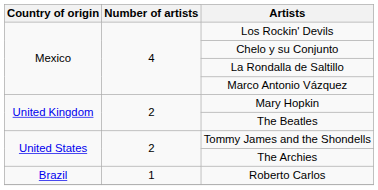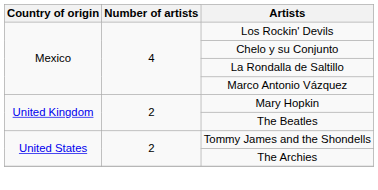- row: Brazil | 1 | Roberto Carlos
